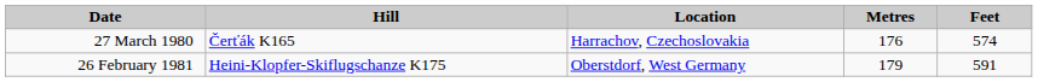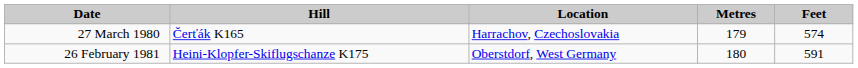27 March 1980 | Metres: 176 -> 179
26 February 1981 | Metres: 179 -> 180
